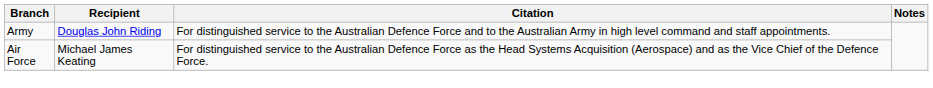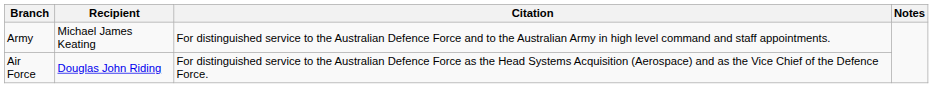Army | Recipient: Douglas John Riding -> Michael James Keating
Air Force | Recipient: Michael James Keating -> Douglas John Riding
